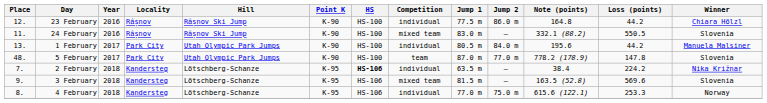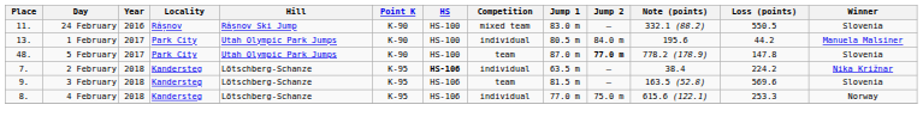- row: 12. | 23 February | 2016 | Râșnov | Râșnov Ski Jump | K-90 | HS-100 | individual | 77.5 m | 86.0 m | 164.8 | 44.2 | Chiara Hölzl
5 February | Jump 2: normal -> bold
3 February | Competition: mixed team -> team
